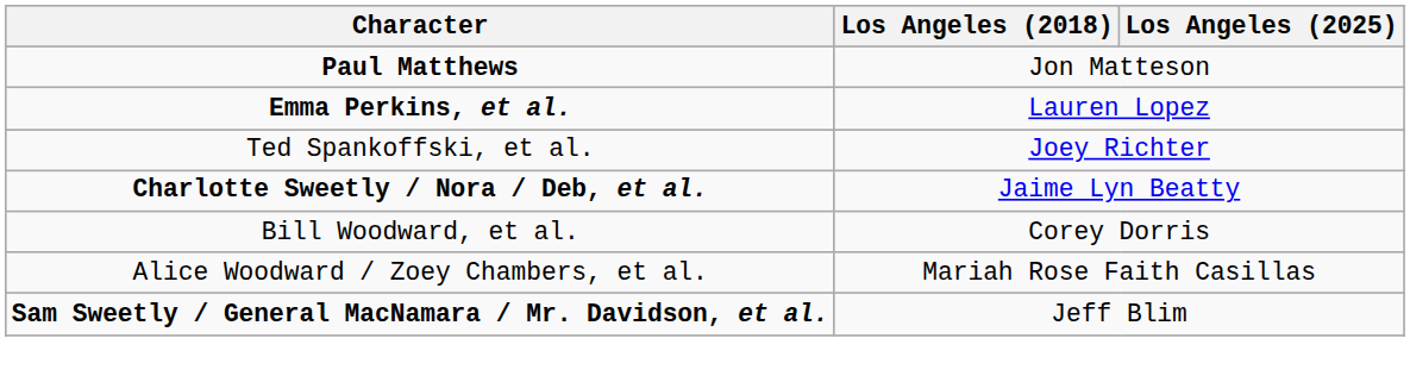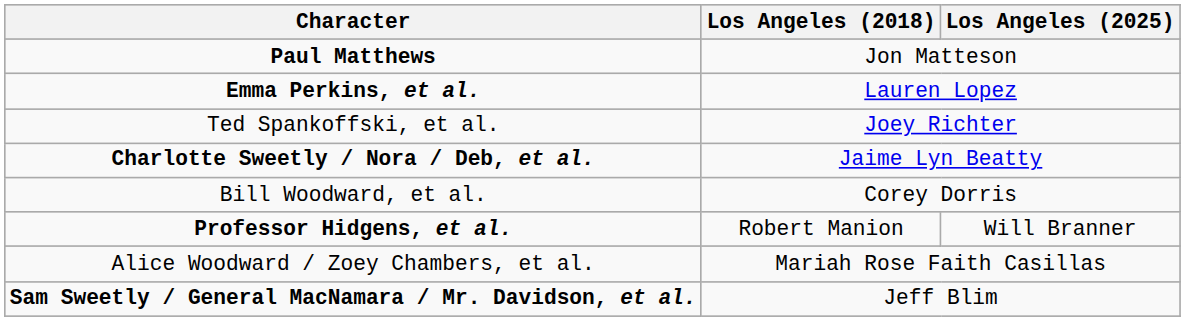+ row: Professor Hidgens, et al. | Robert Manion | Will Branner
